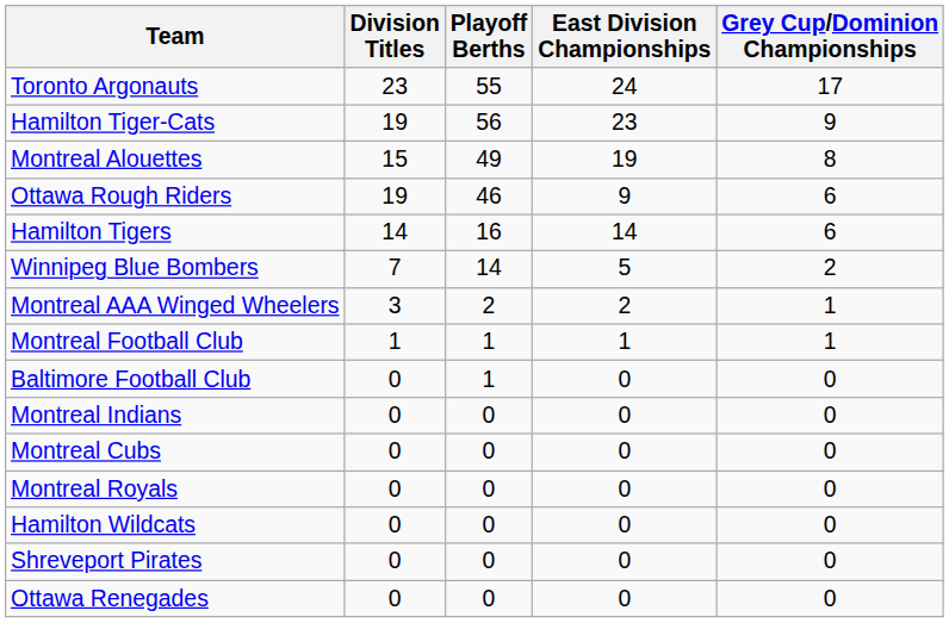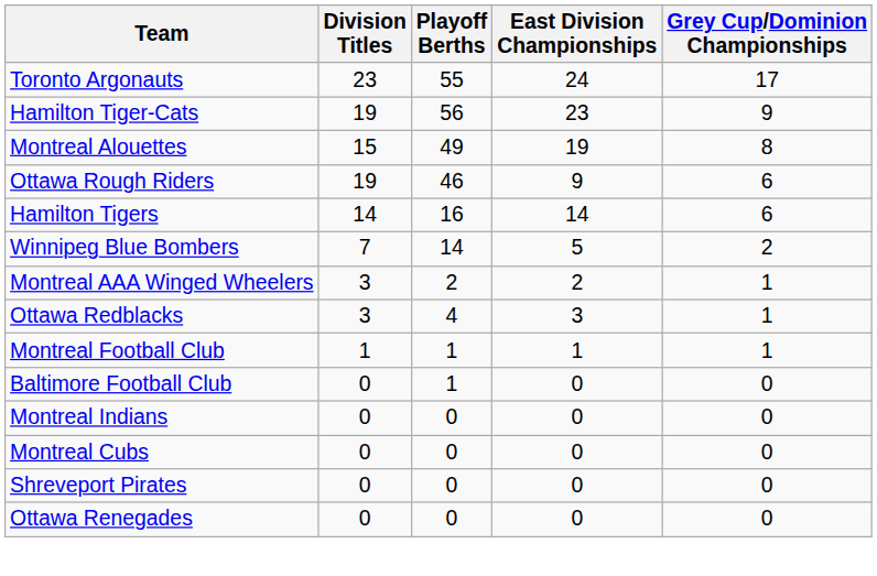+ row: Ottawa Redblacks | 3 | 4 | 3 | 1
- row: Montreal Royals | 0 | 0 | 0 | 0
- row: Hamilton Wildcats | 0 | 0 | 0 | 0
